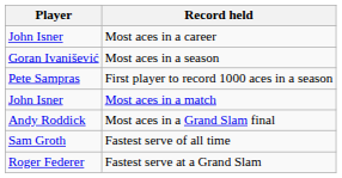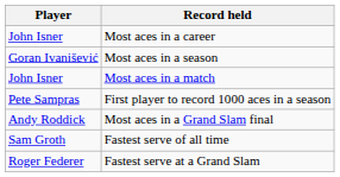rows swapped: First player to record 1000 aces in a season <-> Most aces in a match
